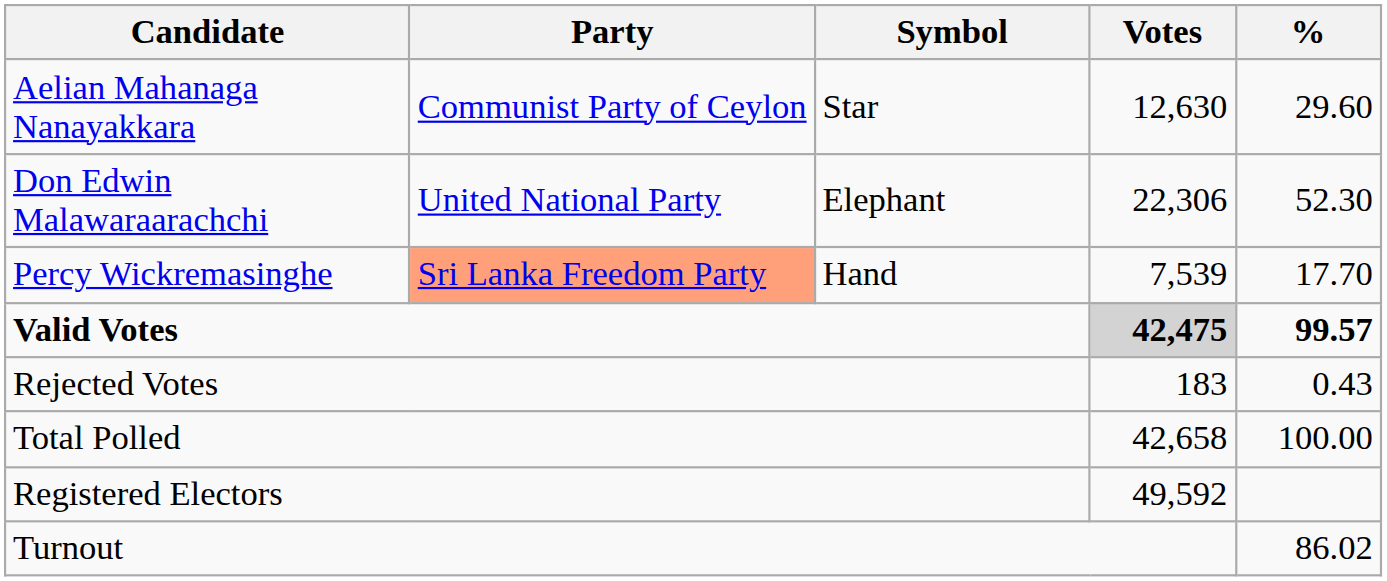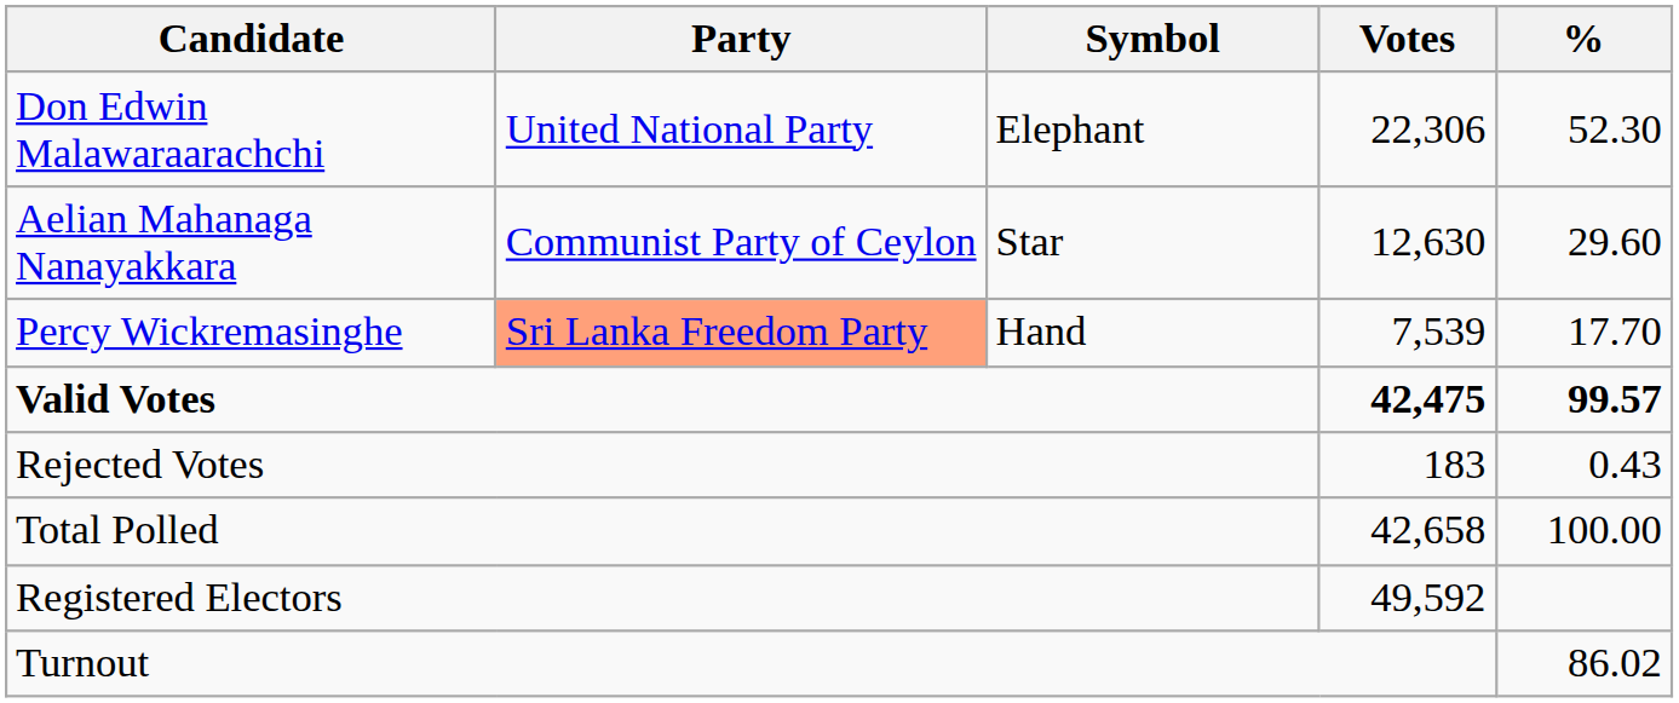rows swapped: Don Edwin Malawaraarachchi <-> Aelian Mahanaga Nanayakkara
Valid Votes | Votes: lightgrey background -> no background
